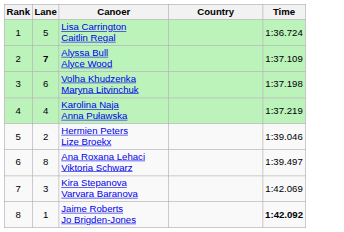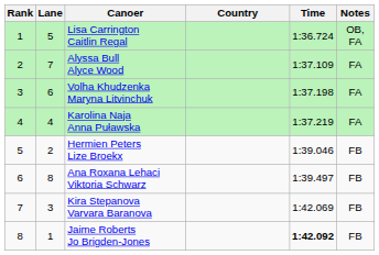+ column: Notes | OB, FA | FA | FA | FA | FB | FB | FB | FB
Alyssa Bull Alyce Wood | Lane: bold -> normal
